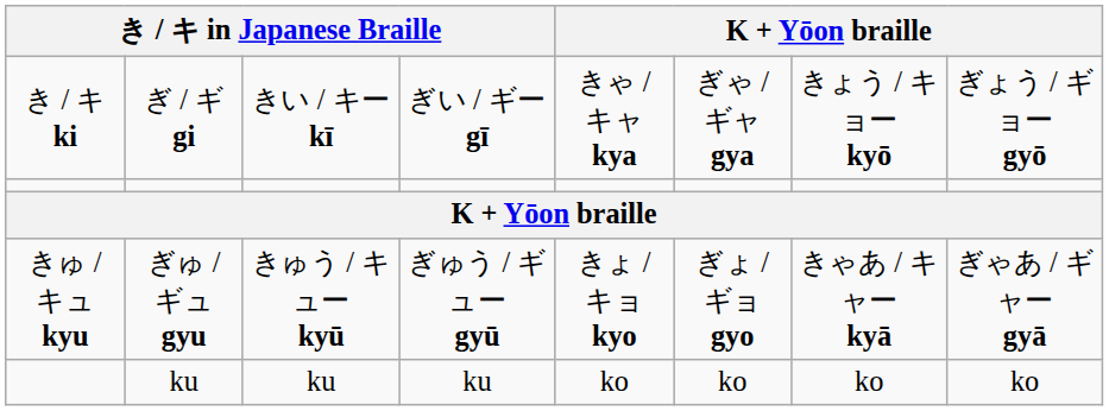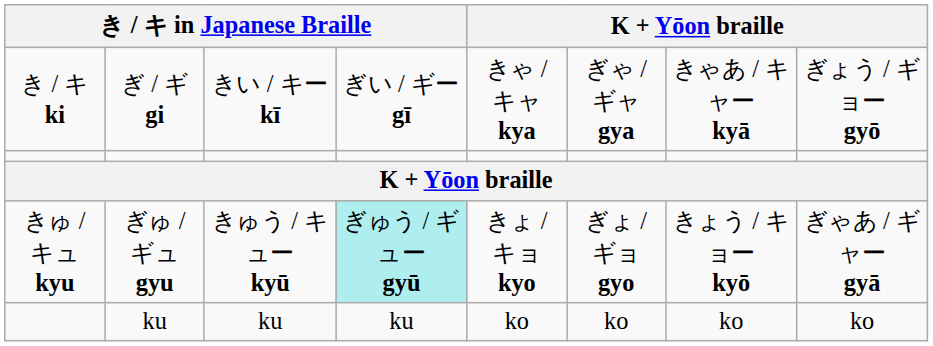ぎ / ギ gi | column 7: きょう / キョー kyō -> きゃあ / キャー kyā
ぎゅ / ギュ gyu | column 4: no background -> paleturquoise background
ぎゅ / ギュ gyu | column 7: きゃあ / キャー kyā -> きょう / キョー kyō
